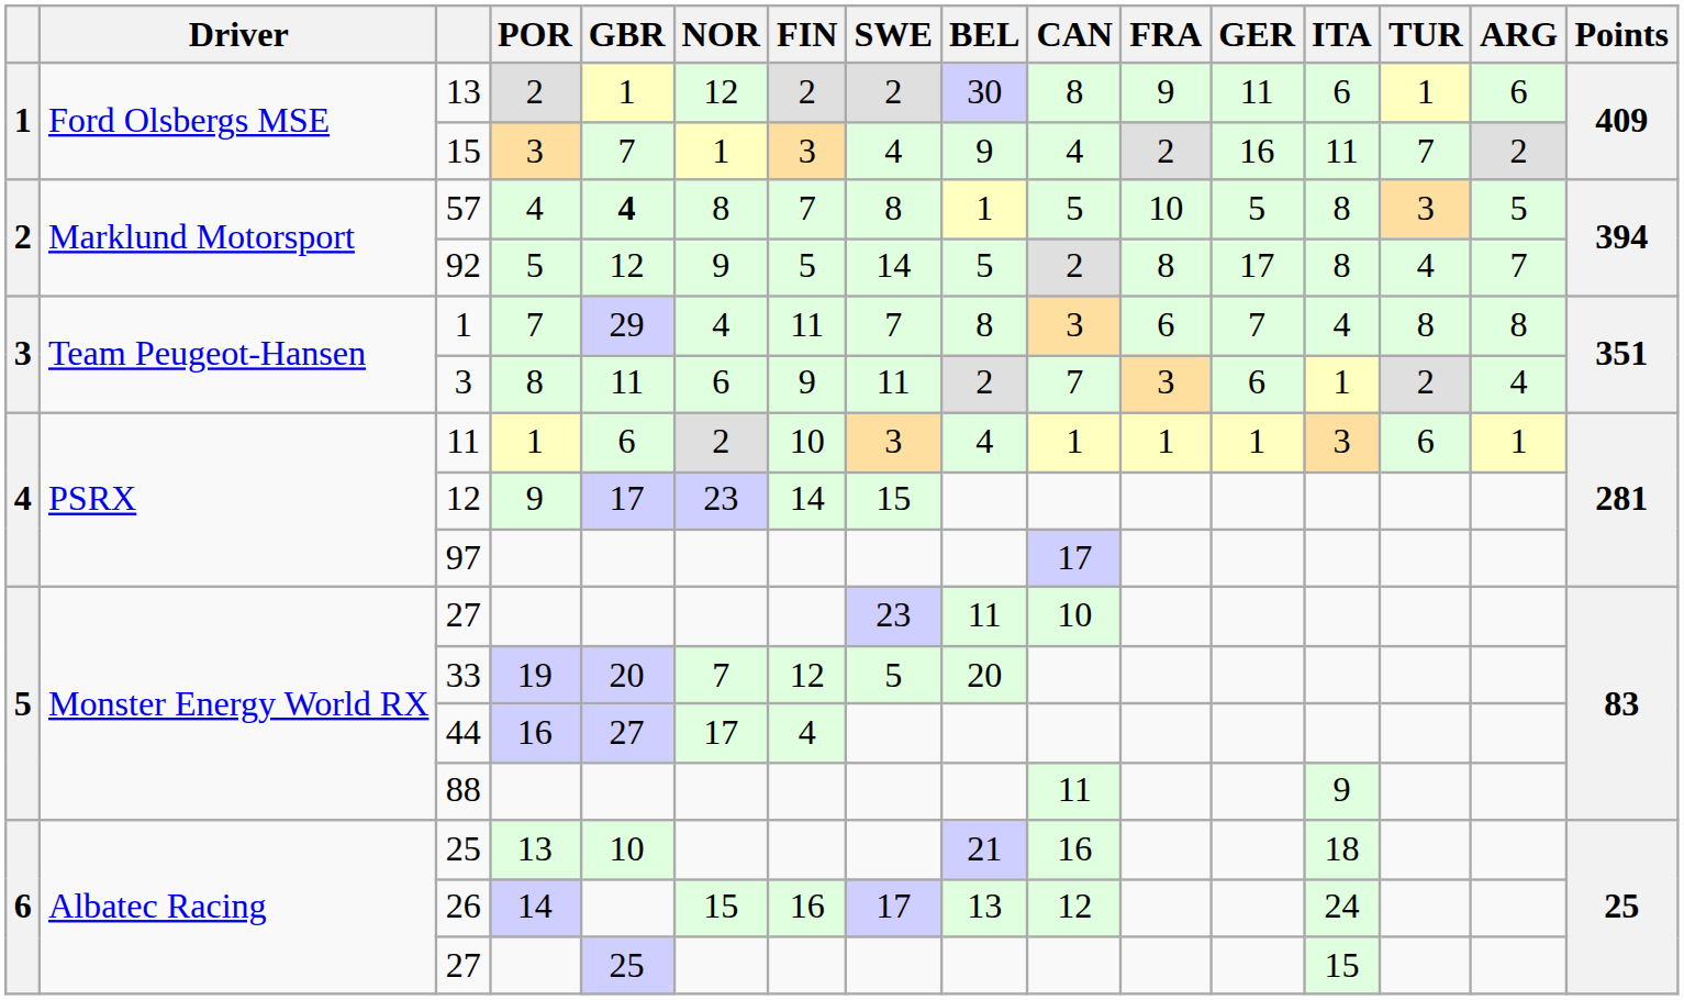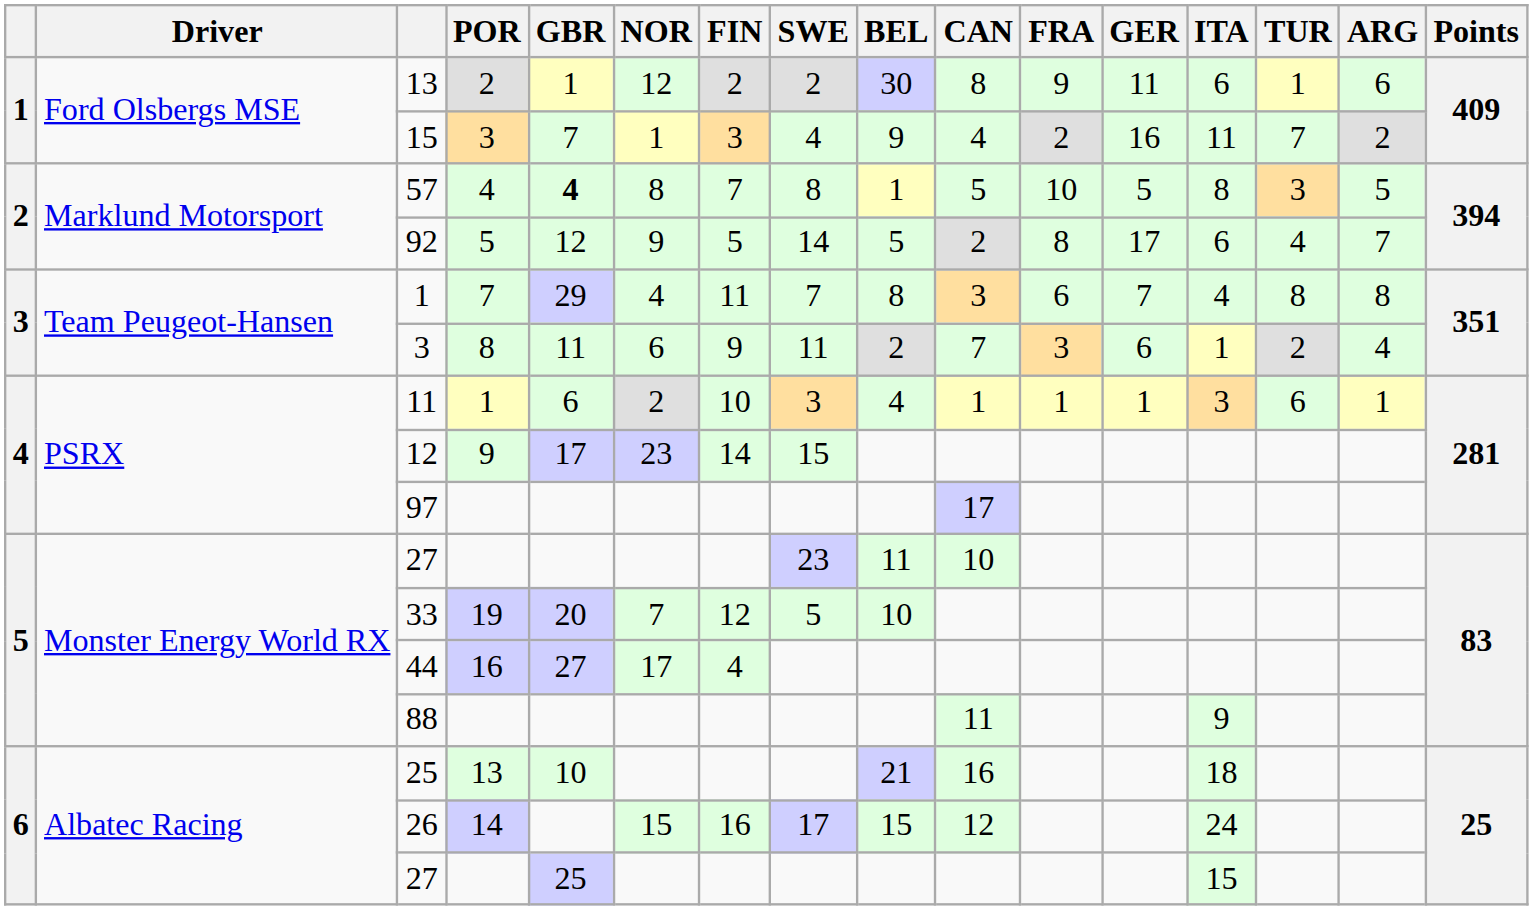92 | ITA: 8 -> 6
33 | BEL: 20 -> 10
26 | BEL: 13 -> 15
